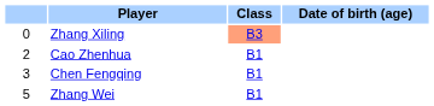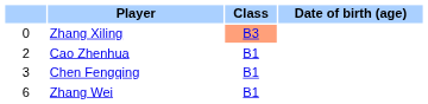Zhang Wei | column 1: 5 -> 6
